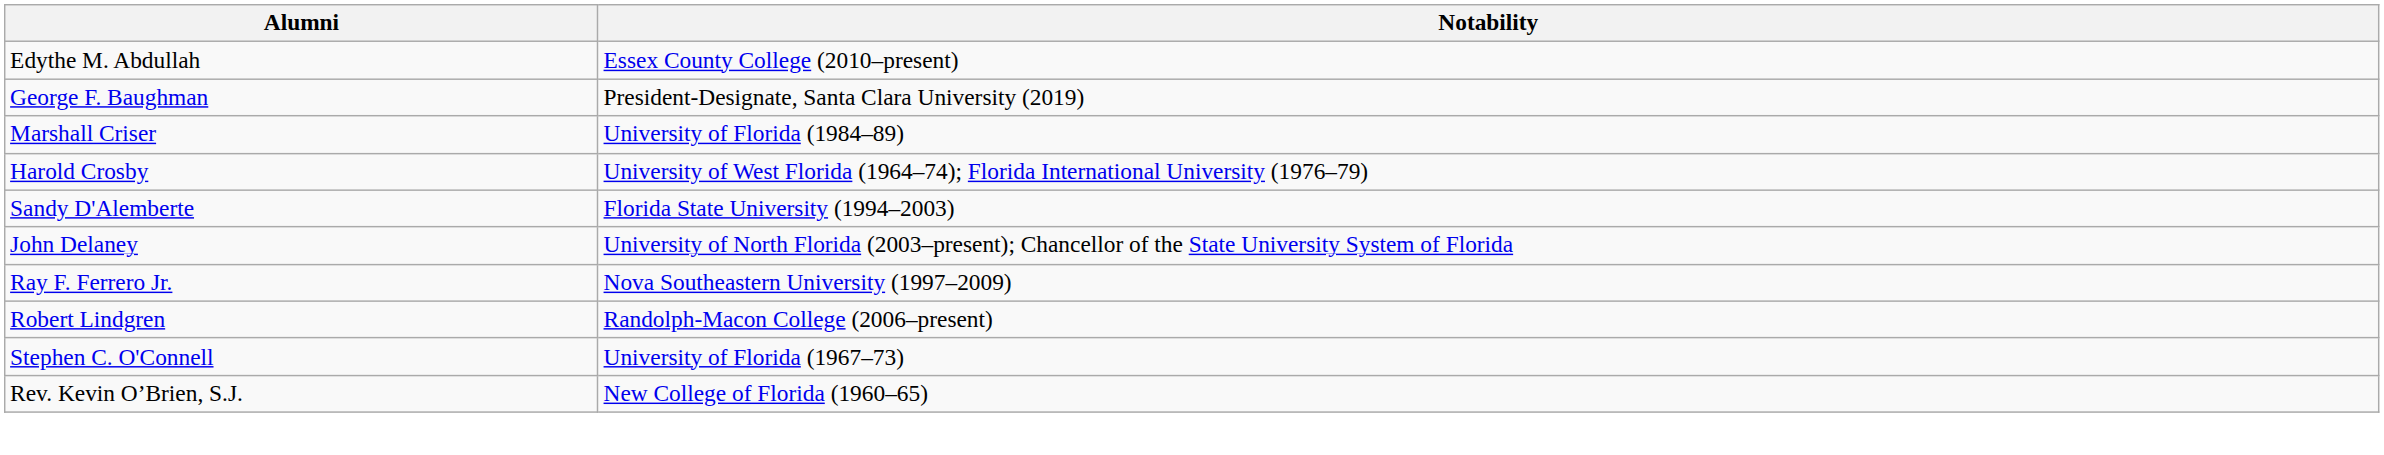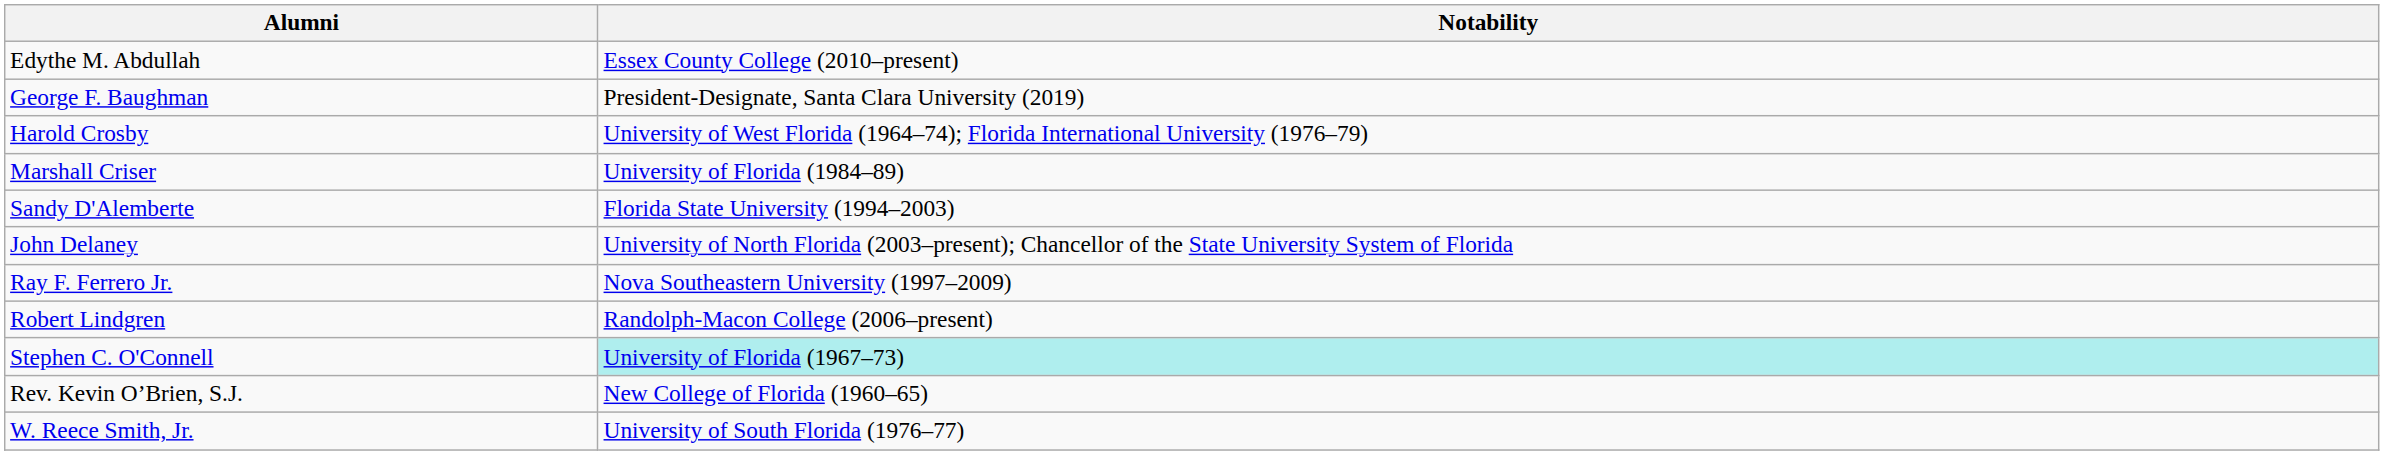rows swapped: Marshall Criser <-> Harold Crosby
Stephen C. O'Connell | Notability: no background -> paleturquoise background
+ row: W. Reece Smith, Jr. | University of South Florida (1976–77)
